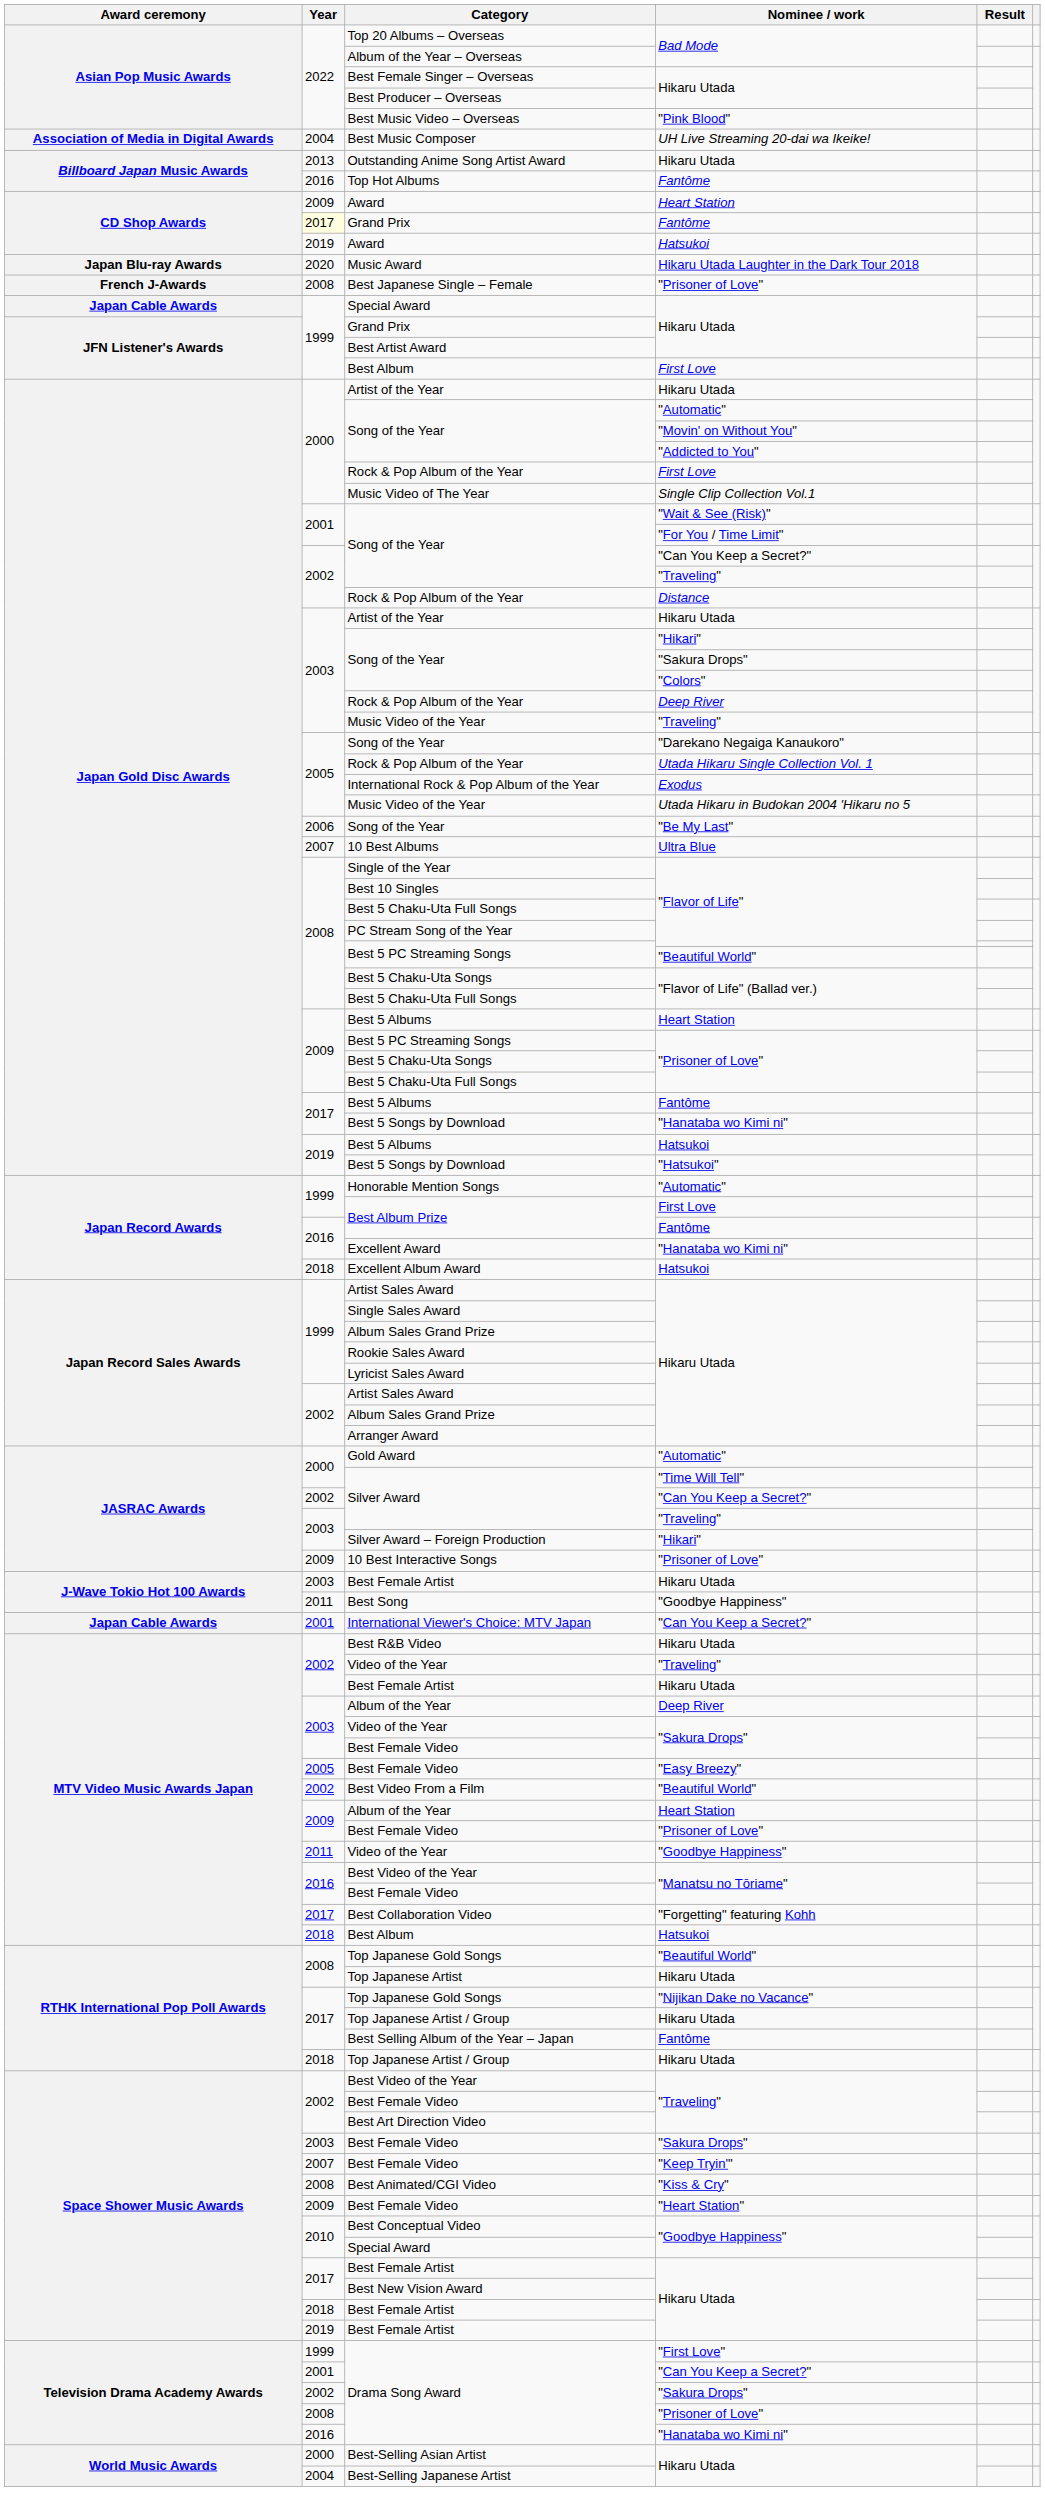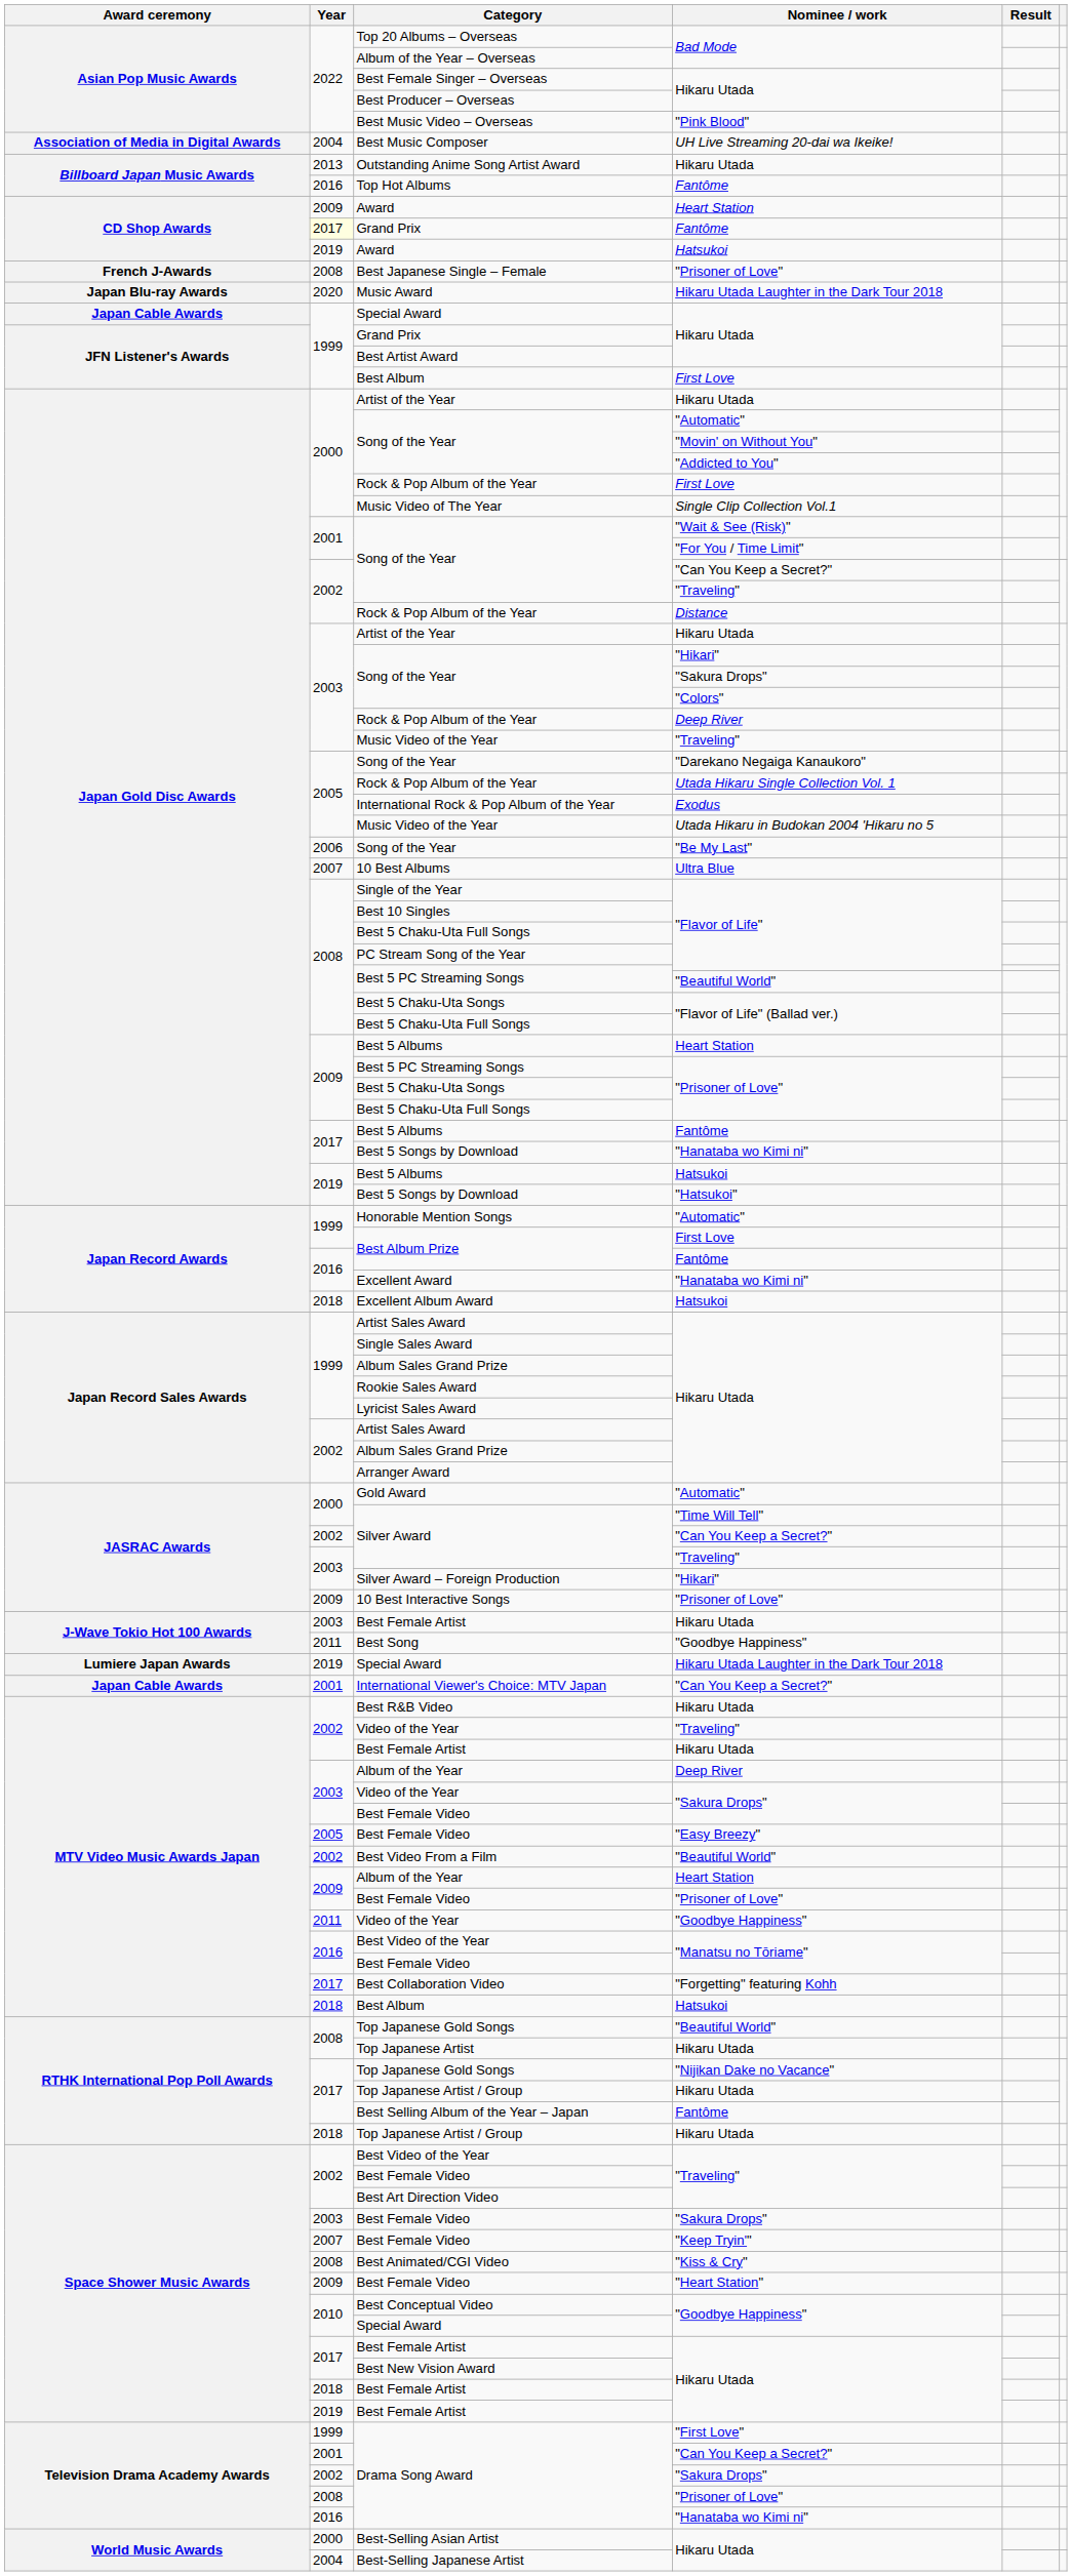rows swapped: Best Japanese Single – Female <-> Music Award
+ row: Lumiere Japan Awards | 2019 | Special Award | Hikaru Utada Laughter in the Dark Tour 2018
